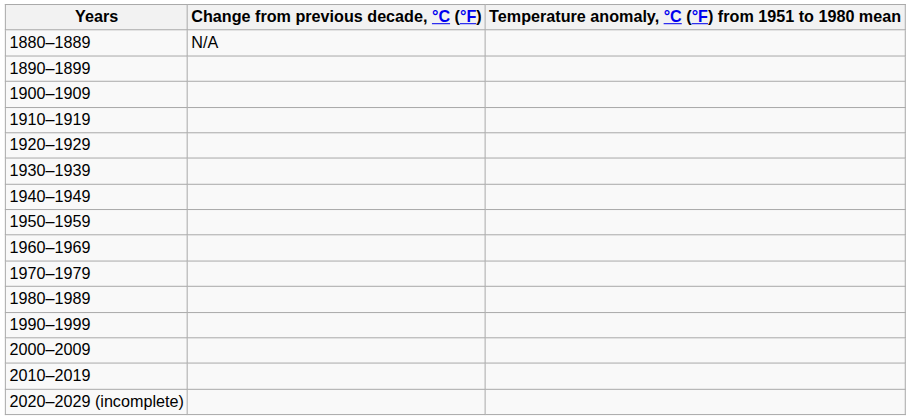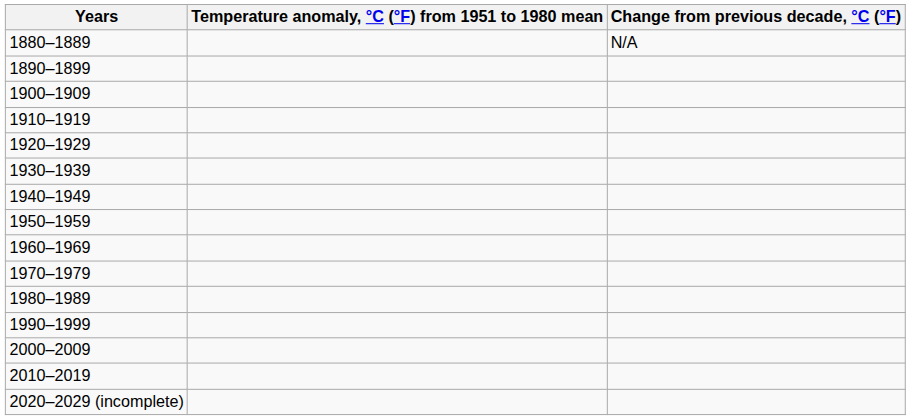columns swapped: Temperature anomaly, °C (°F) from 1951 to 1980 mean <-> Change from previous decade, °C (°F)
